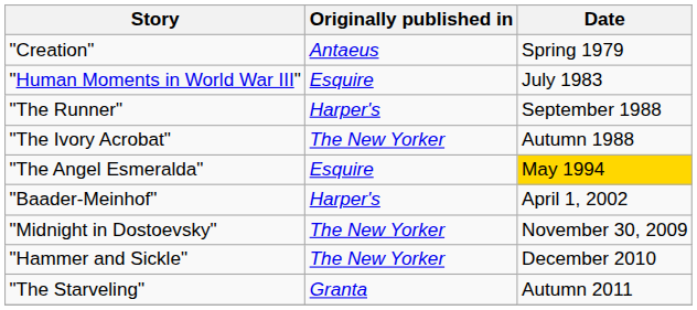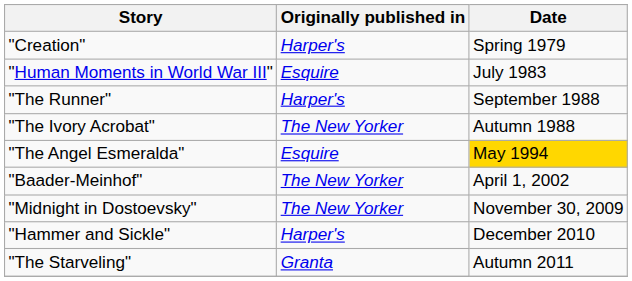"Creation" | Originally published in: Antaeus -> Harper's
"Baader-Meinhof" | Originally published in: Harper's -> The New Yorker
"Hammer and Sickle" | Originally published in: The New Yorker -> Harper's
